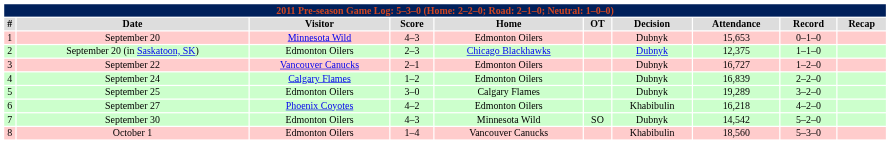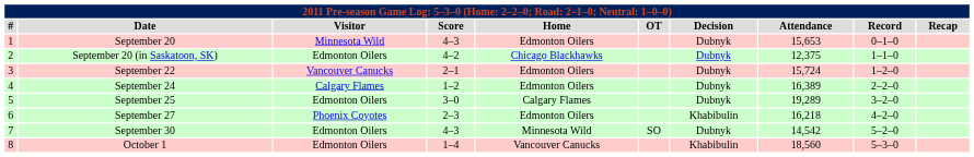September 20 (in Saskatoon, SK) | Score: 2–3 -> 4–2
September 22 | Attendance: 16,727 -> 15,724
September 24 | Attendance: 16,839 -> 16,389
September 27 | Score: 4–2 -> 2–3
